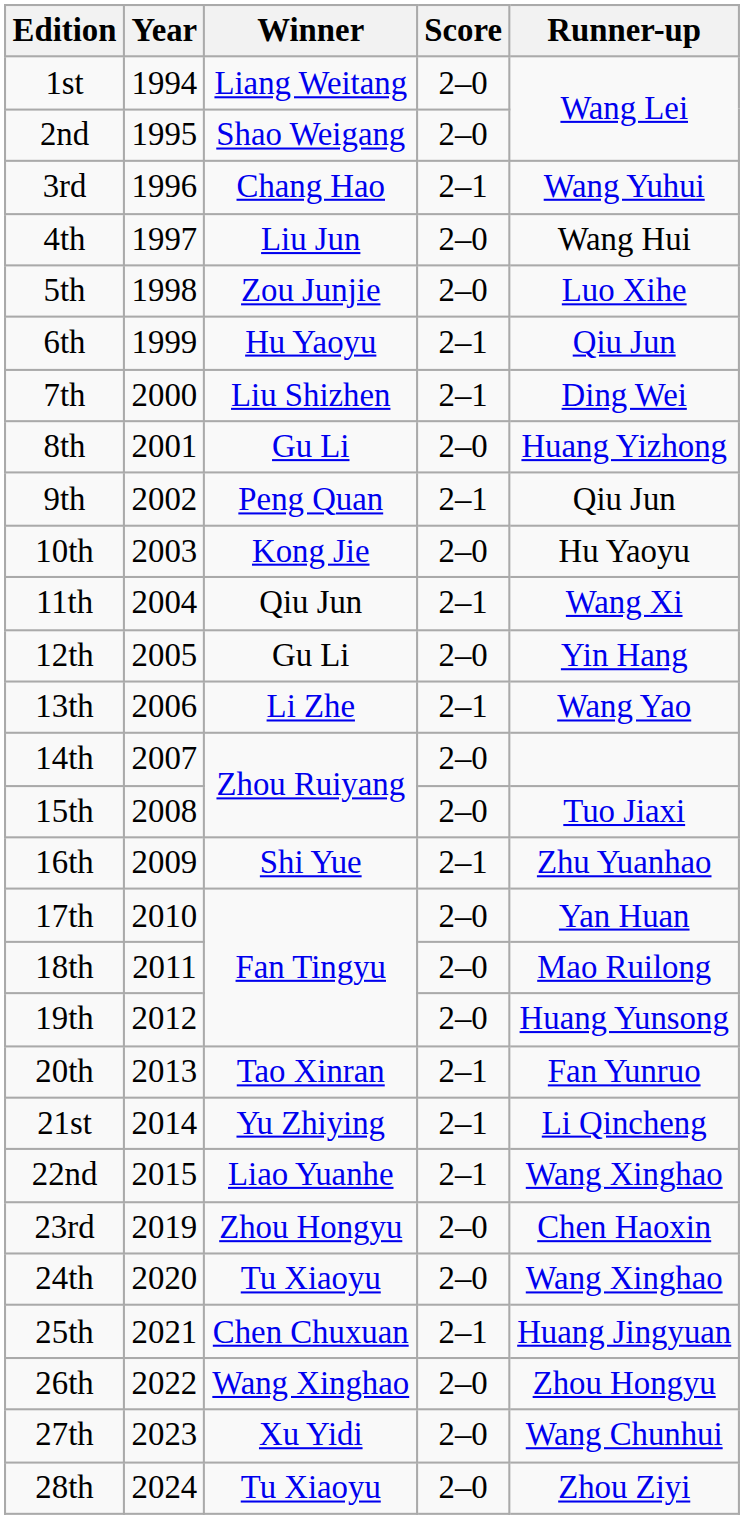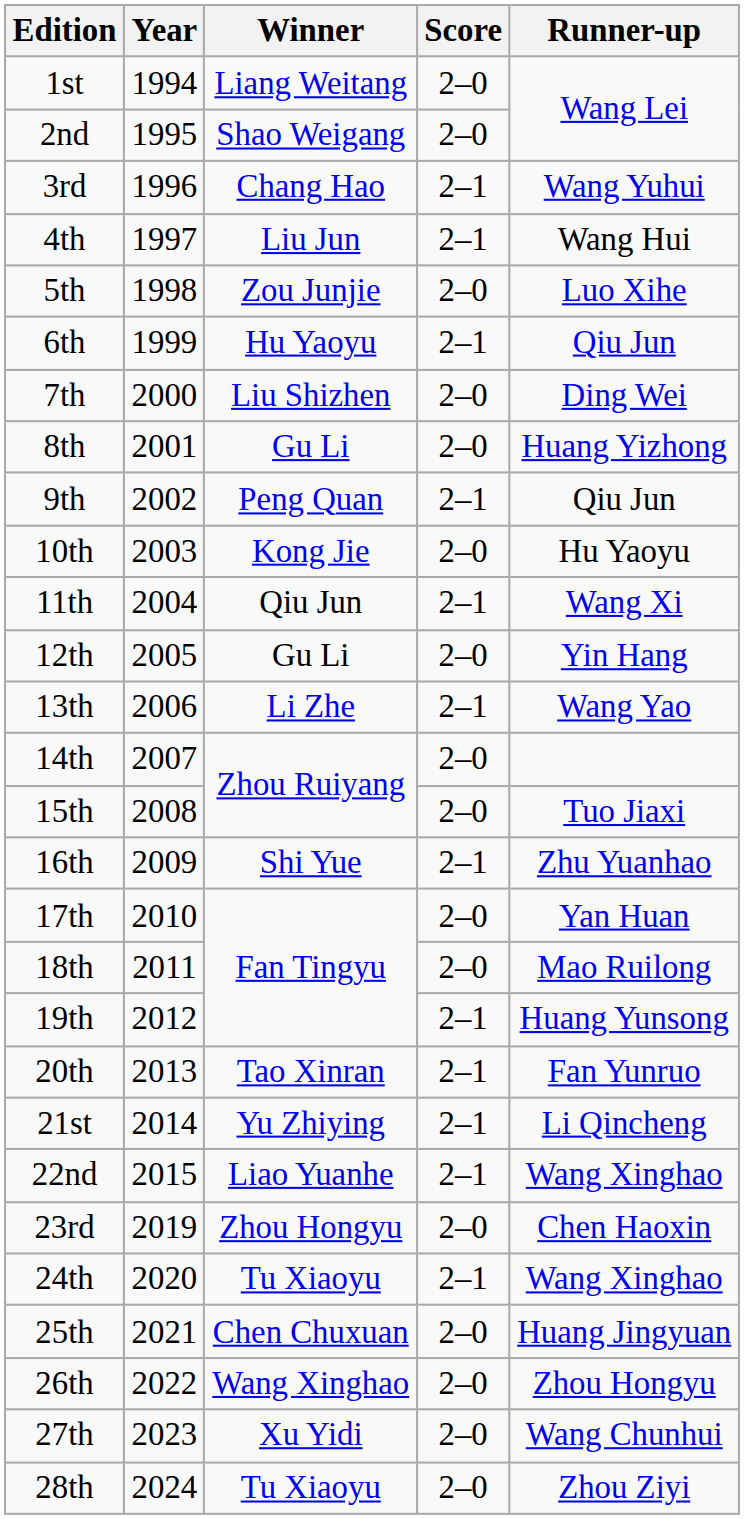4th | Score: 2–0 -> 2–1
7th | Score: 2–1 -> 2–0
19th | Score: 2–0 -> 2–1
24th | Score: 2–0 -> 2–1
25th | Score: 2–1 -> 2–0
